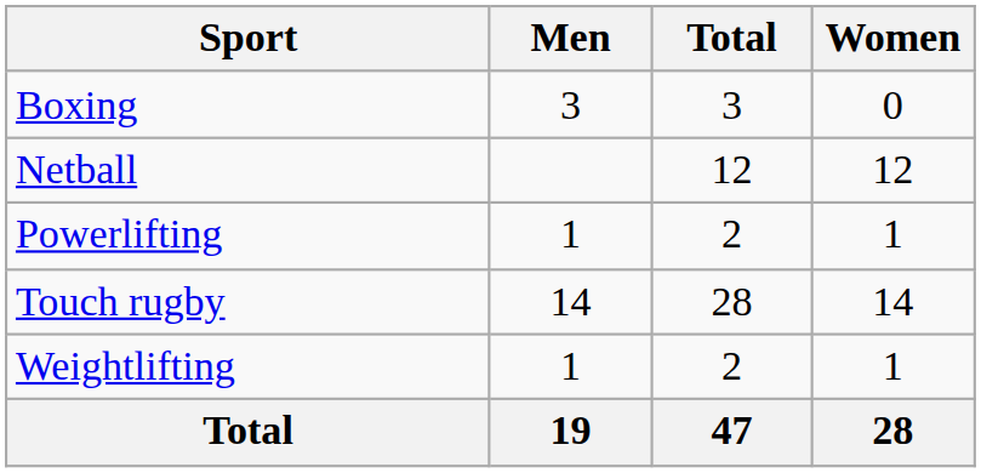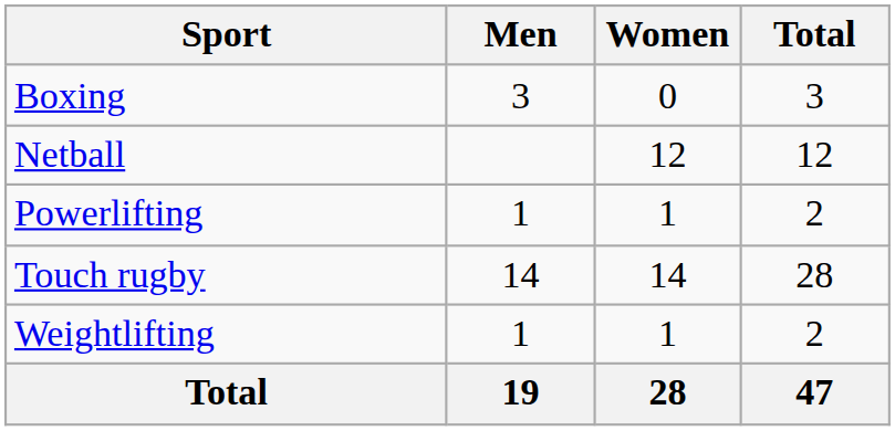columns swapped: Women <-> Total
